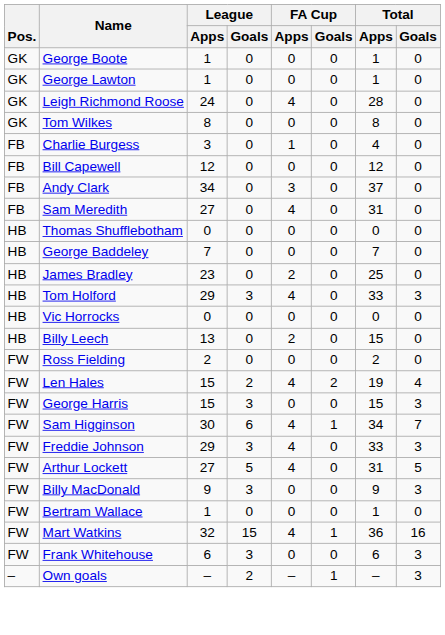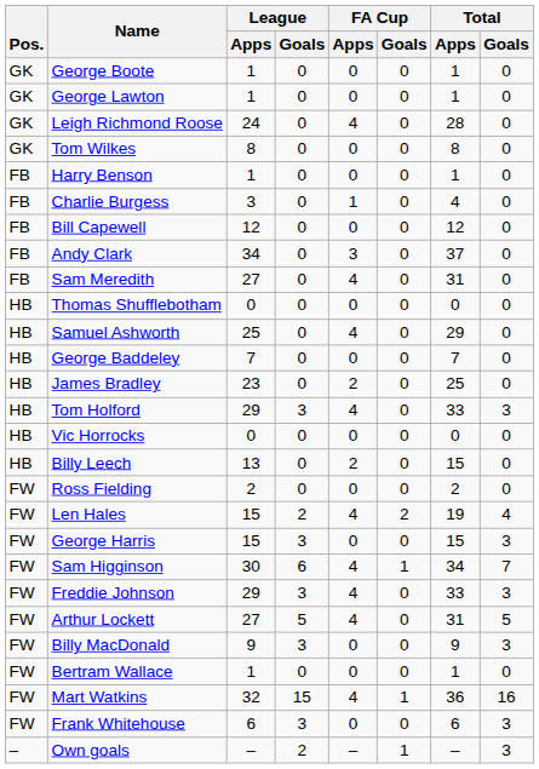+ row: FB | Harry Benson | 1 | 0 | 0 | 0 | 1 | 0
+ row: HB | Samuel Ashworth | 25 | 0 | 4 | 0 | 29 | 0
